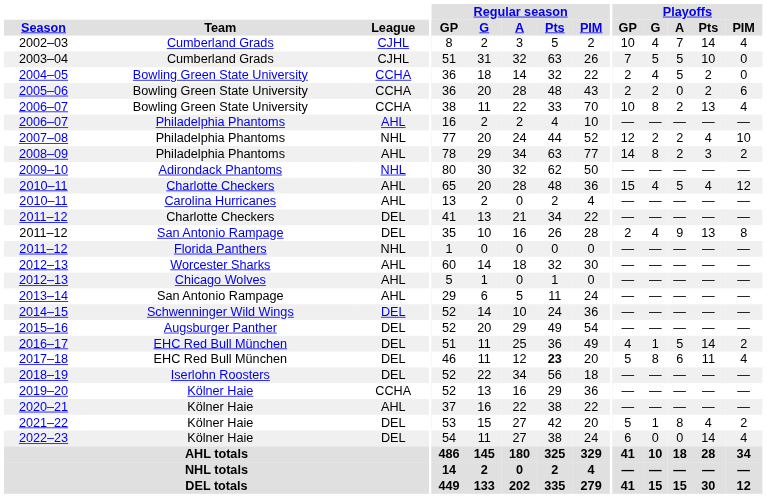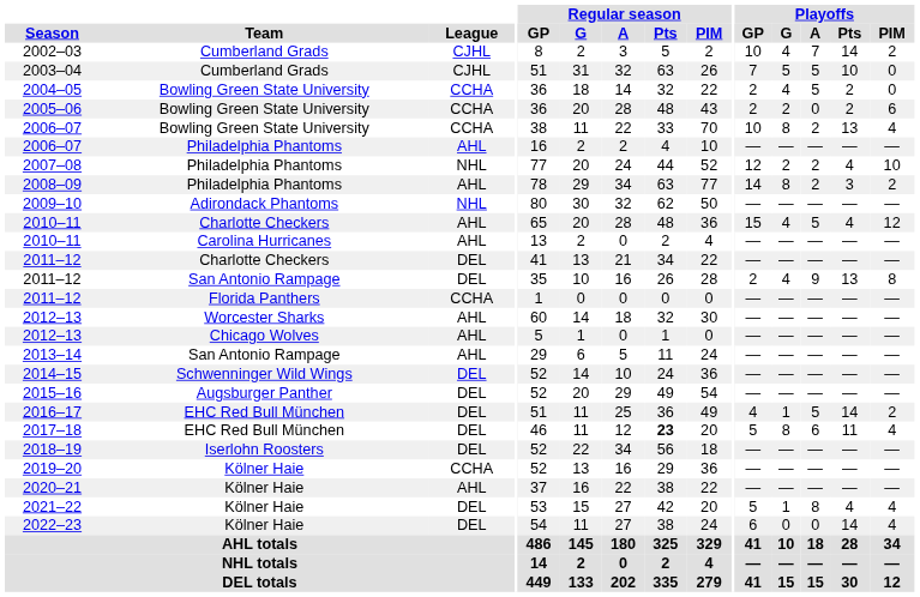2002–03 | Playoffs / PIM: 4 -> 2
2011–12 / Florida Panthers | League: NHL -> CCHA
2021–22 | Playoffs / PIM: 2 -> 4
